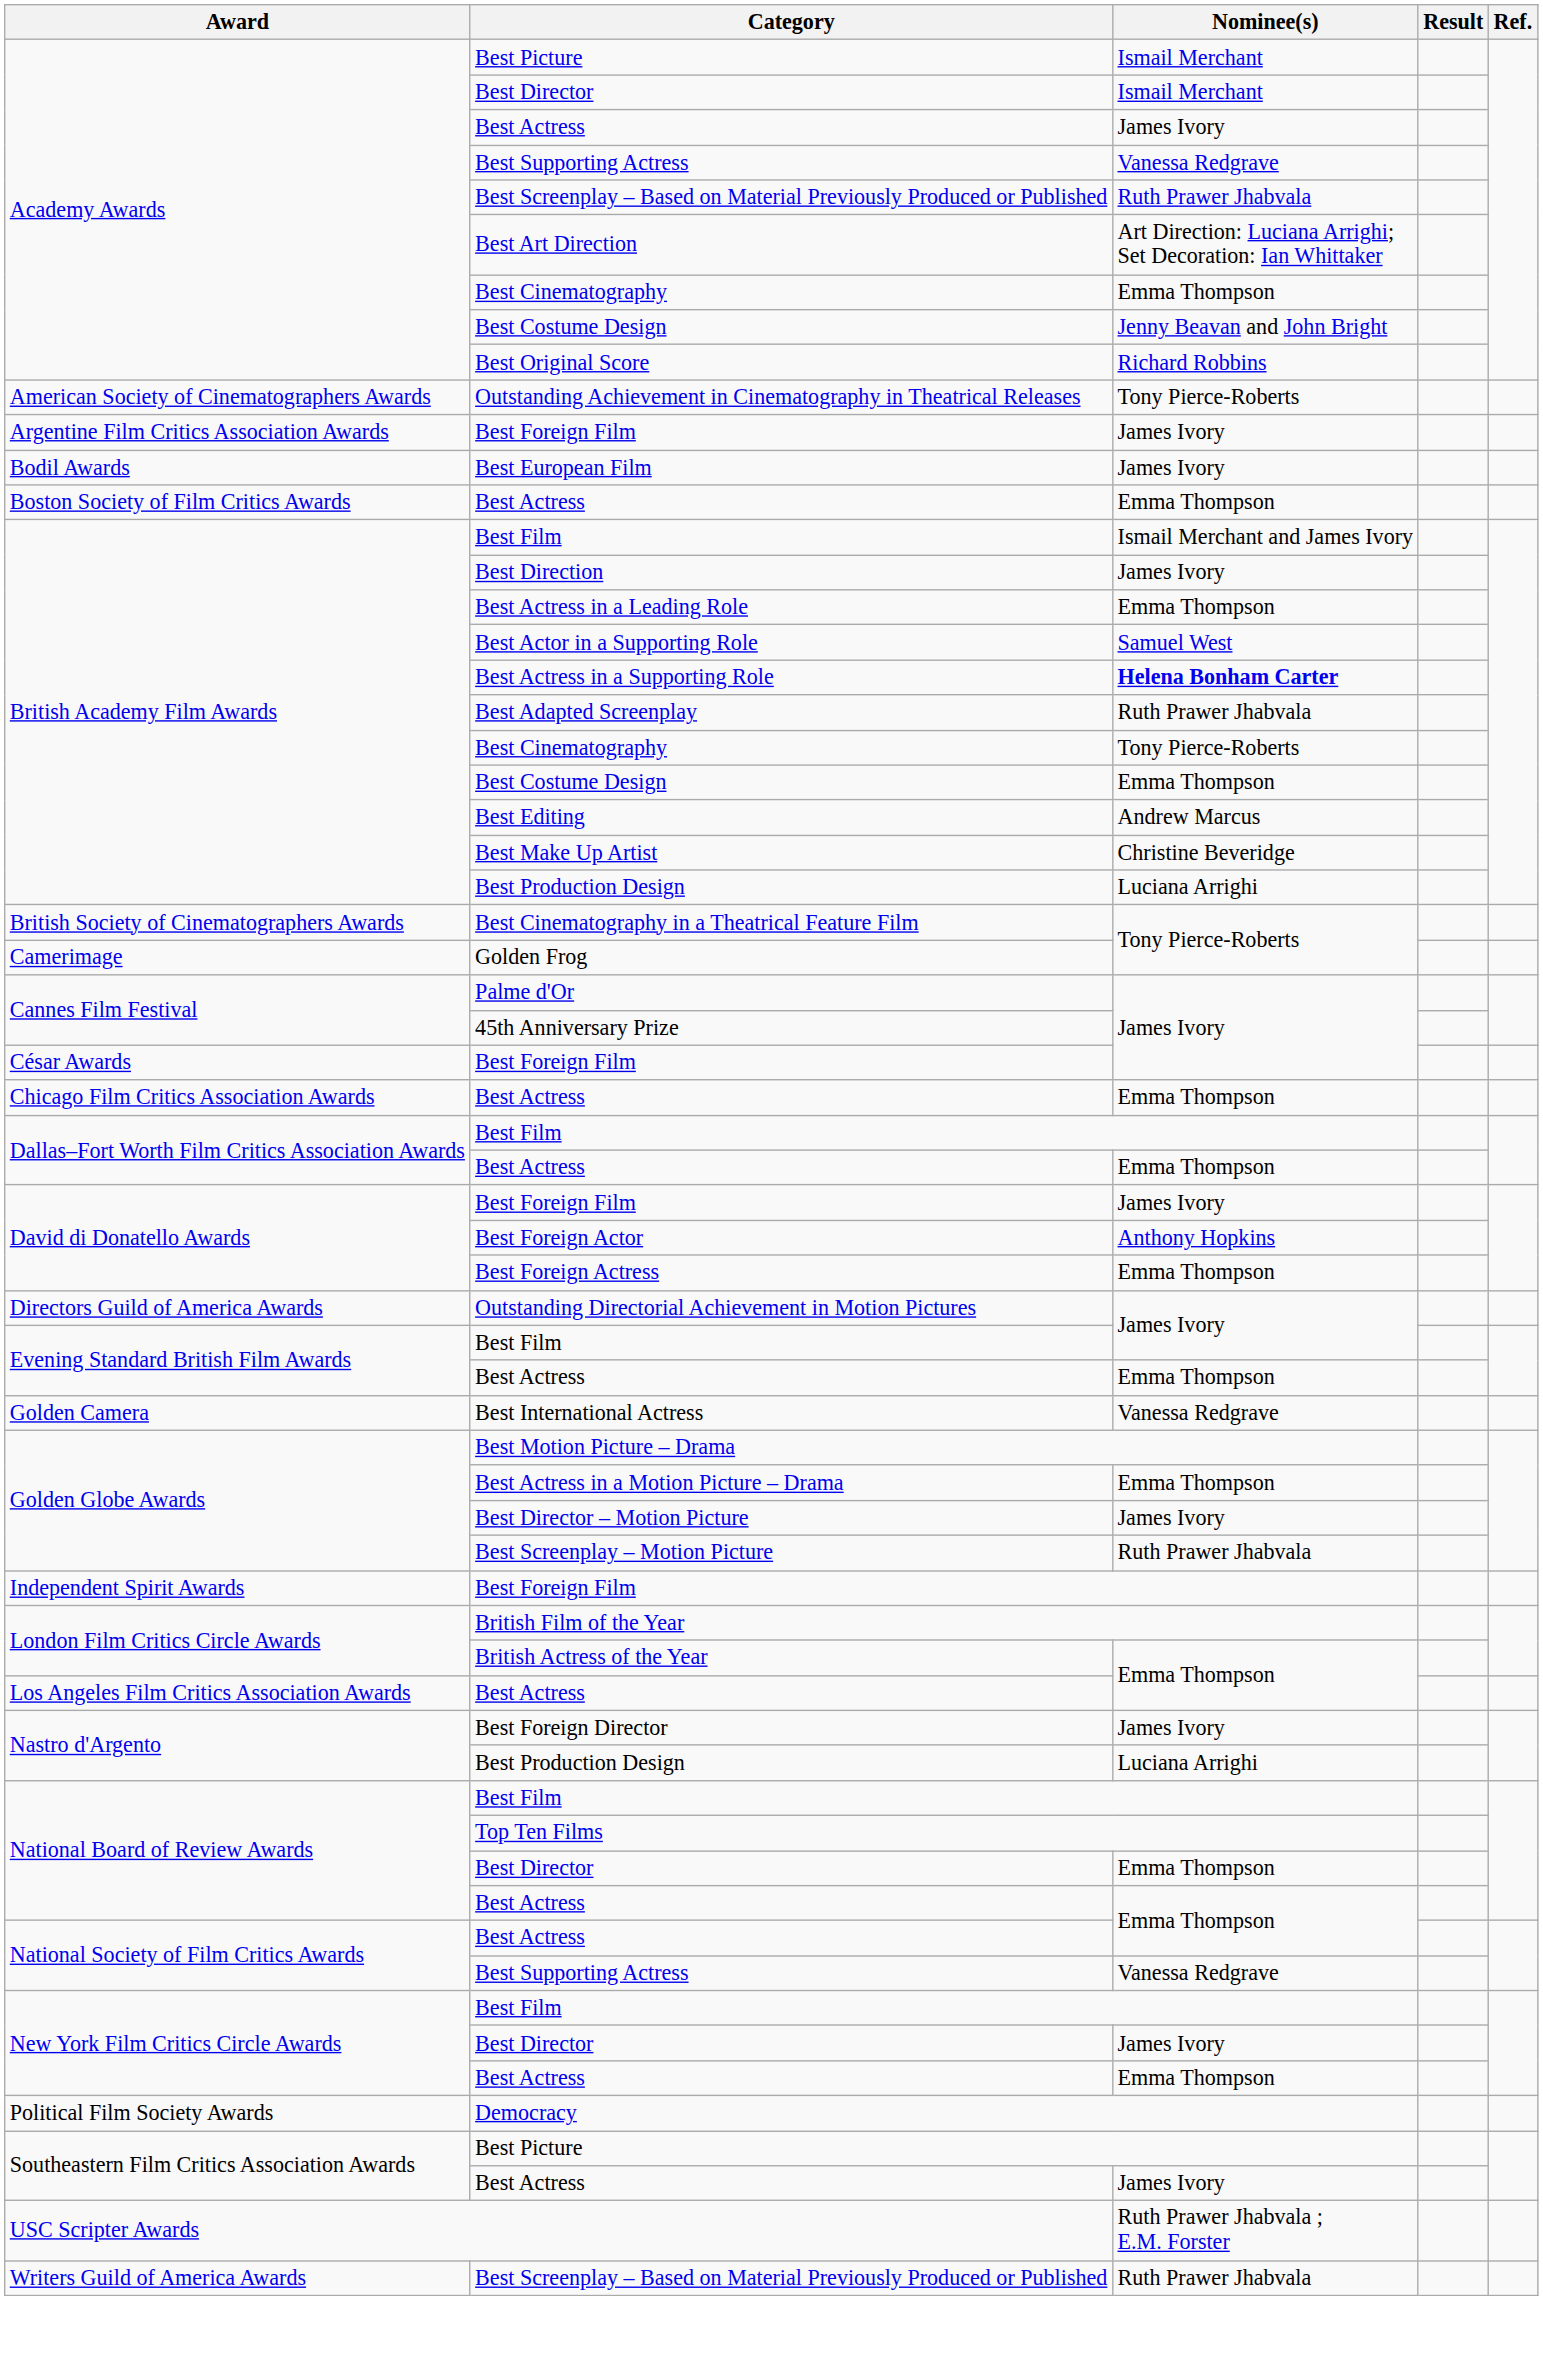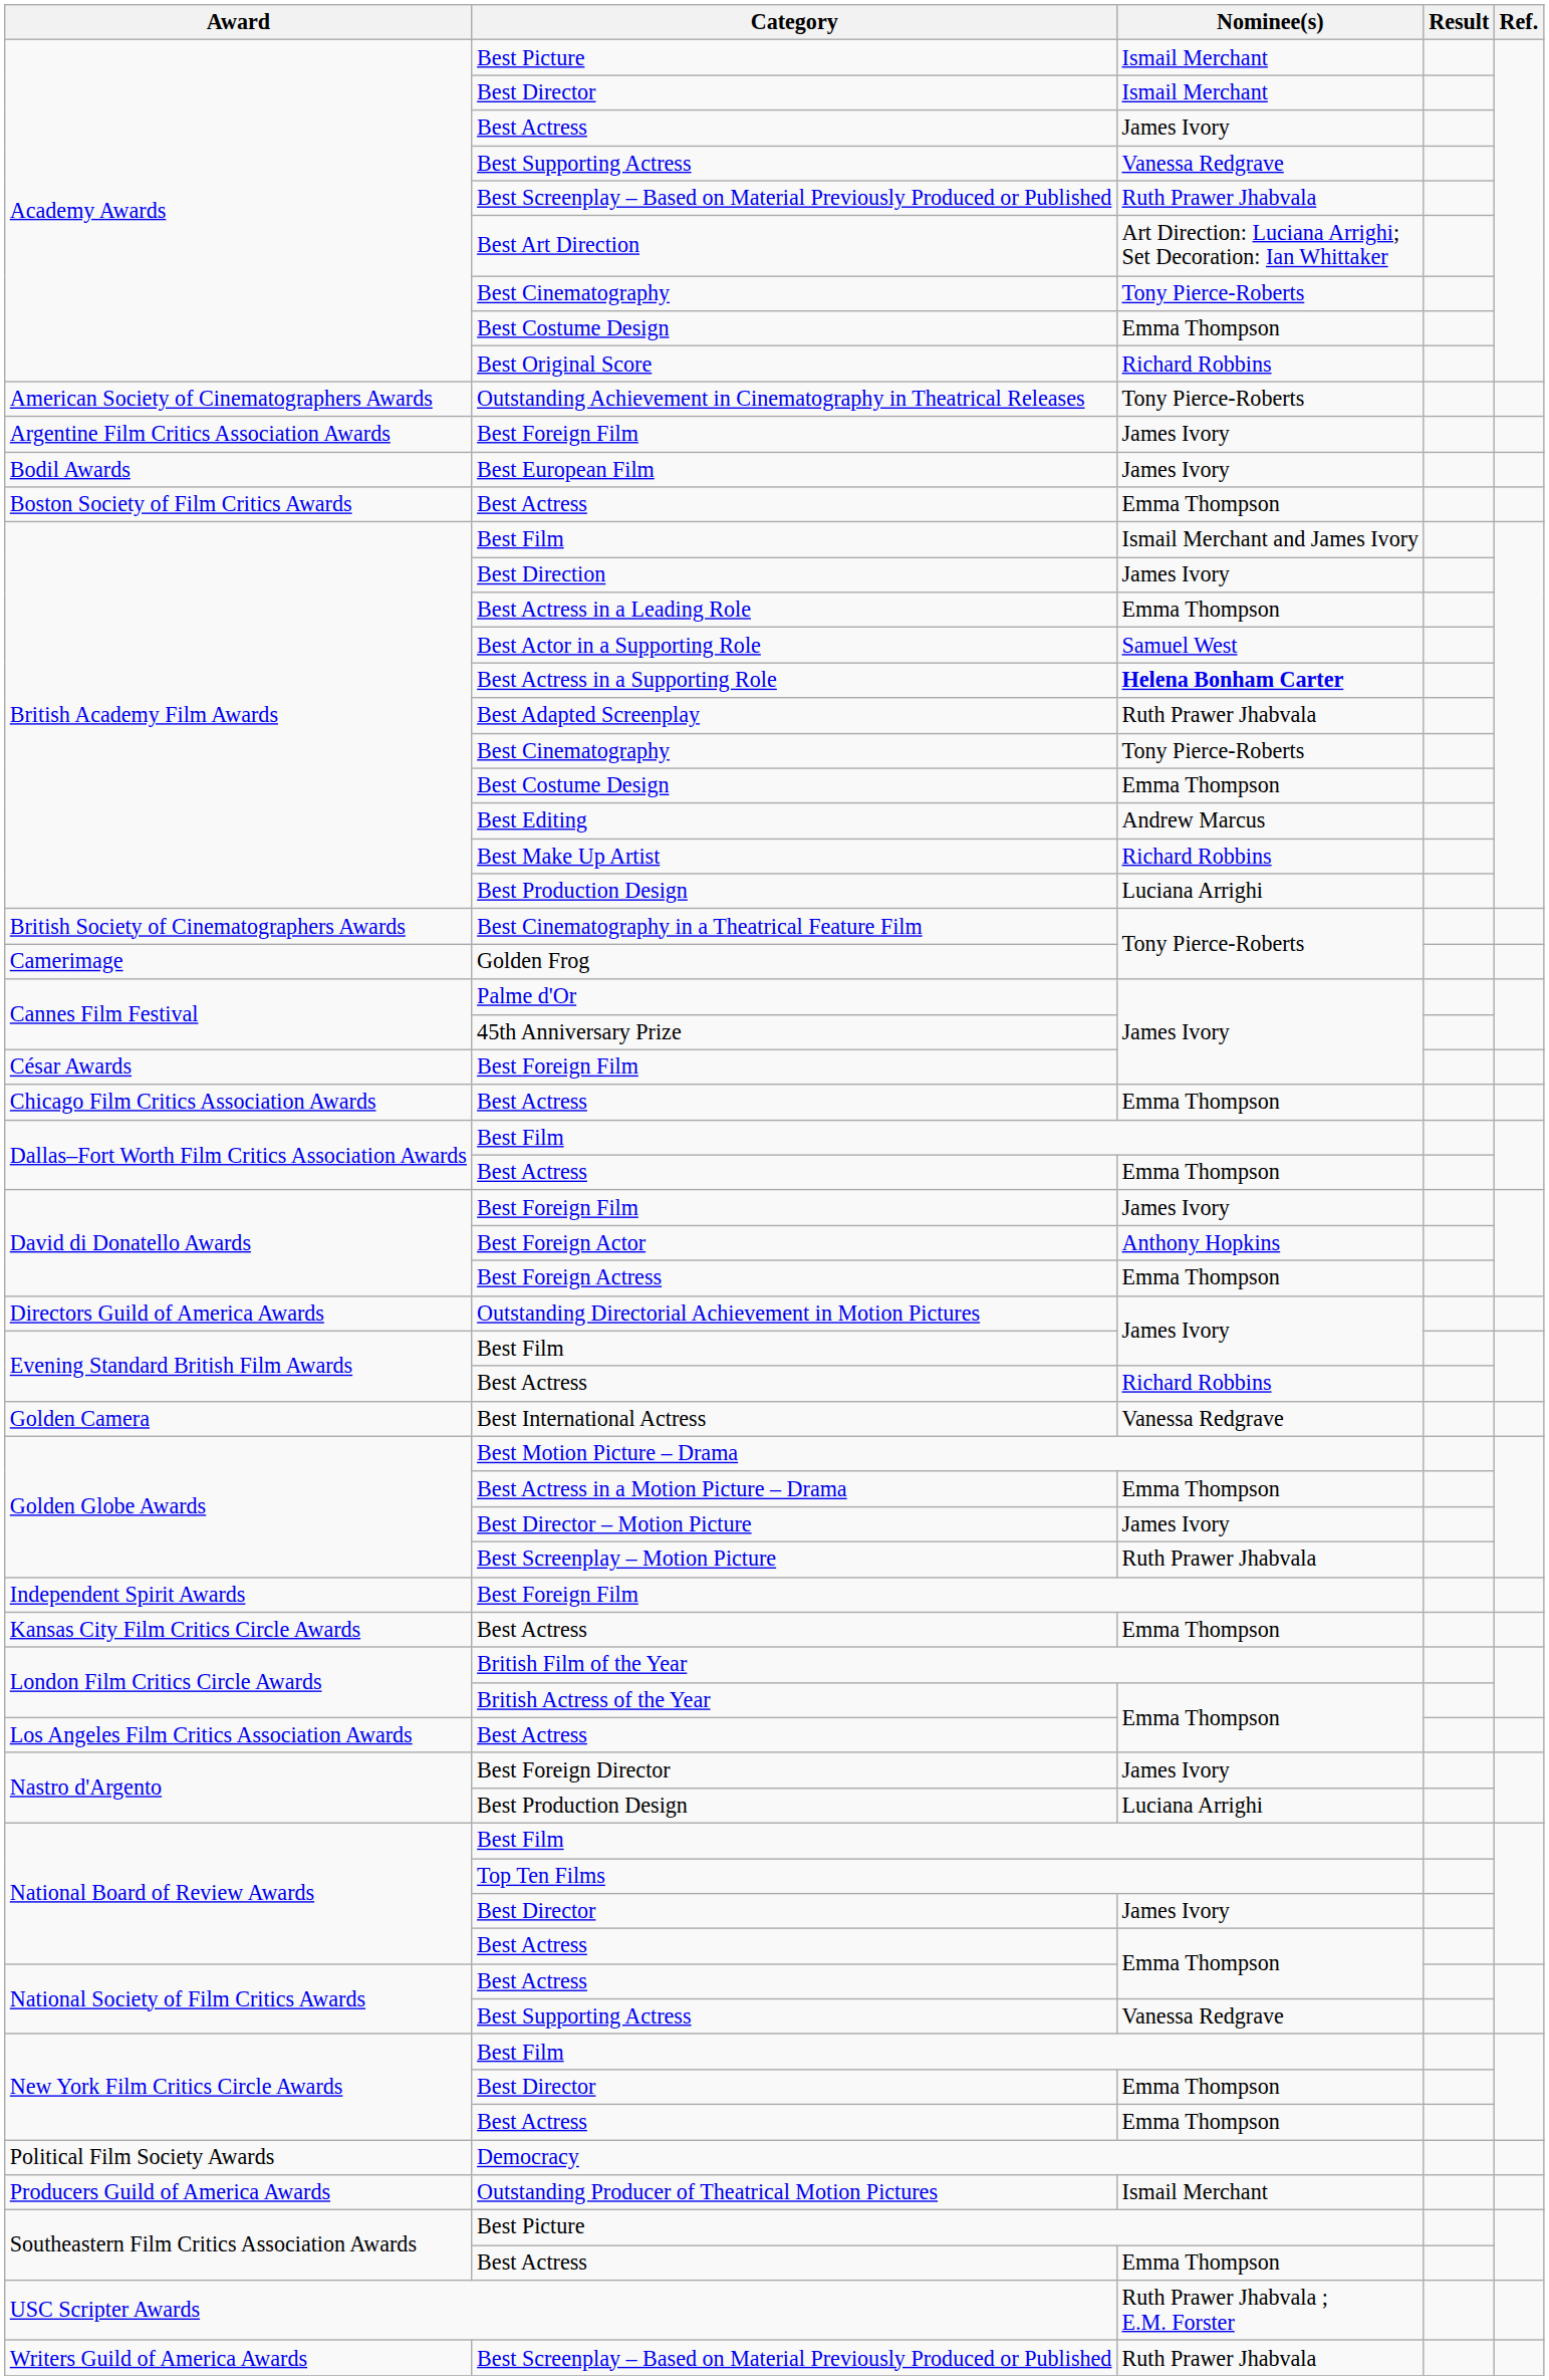Academy Awards / Best Cinematography | Nominee(s): Emma Thompson -> Tony Pierce-Roberts
Academy Awards / Best Costume Design | Nominee(s): Jenny Beavan and John Bright -> Emma Thompson
Best Make Up Artist | Nominee(s): Christine Beveridge -> Richard Robbins
Evening Standard British Film Awards / Best Actress | Nominee(s): Emma Thompson -> Richard Robbins
+ row: Kansas City Film Critics Circle Awards | Best Actress | Emma Thompson
National Board of Review Awards / Best Director | Nominee(s): Emma Thompson -> James Ivory
New York Film Critics Circle Awards / Best Director | Nominee(s): James Ivory -> Emma Thompson
+ row: Producers Guild of America Awards | Outstanding Producer of Theatrical Motion Pictures | Ismail Merchant
Southeastern Film Critics Association Awards / Best Actress | Nominee(s): James Ivory -> Emma Thompson
